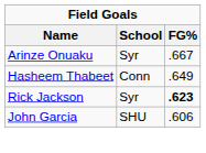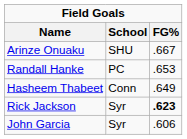Arinze Onuaku | School: Syr -> SHU
+ row: Randall Hanke | PC | .653
John Garcia | School: SHU -> Syr
